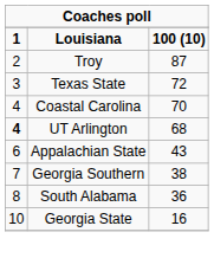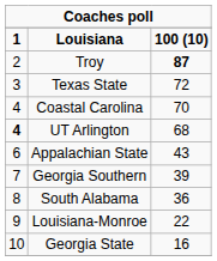Troy | column 3: normal -> bold
Georgia Southern | column 3: 38 -> 39
+ row: 9 | Louisiana-Monroe | 22
